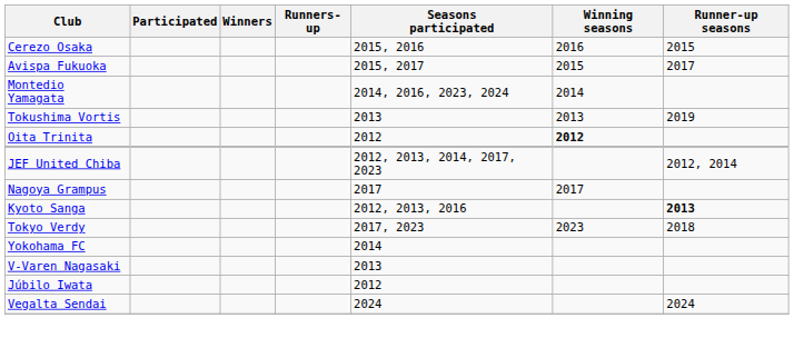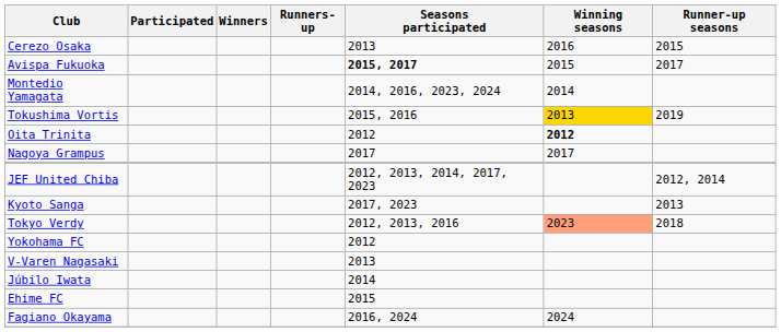Cerezo Osaka | Seasons participated: 2015, 2016 -> 2013
Avispa Fukuoka | Seasons participated: normal -> bold
Tokushima Vortis | Seasons participated: 2013 -> 2015, 2016
Tokushima Vortis | Winning seasons: no background -> gold background
rows swapped: Nagoya Grampus <-> JEF United Chiba
Kyoto Sanga | Seasons participated: 2012, 2013, 2016 -> 2017, 2023
Kyoto Sanga | Runner-up seasons: bold -> normal
Tokyo Verdy | Seasons participated: 2017, 2023 -> 2012, 2013, 2016
Tokyo Verdy | Winning seasons: no background -> lightsalmon background
Yokohama FC | Seasons participated: 2014 -> 2012
Júbilo Iwata | Seasons participated: 2012 -> 2014
+ row: Ehime FC | 2015
+ row: Fagiano Okayama | 2016, 2024 | 2024
- row: Vegalta Sendai | 2024 | 2024
